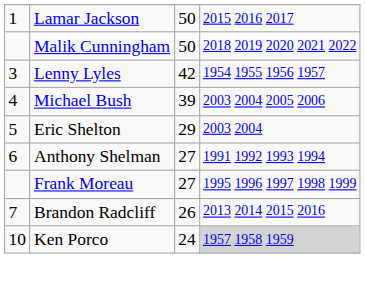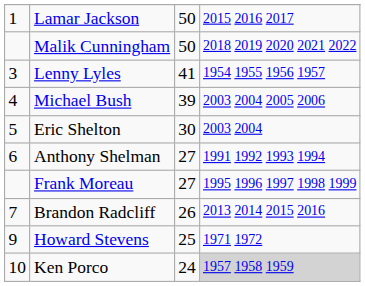Lenny Lyles | column 3: 42 -> 41
Eric Shelton | column 3: 29 -> 30
+ row: 9 | Howard Stevens | 25 | 1971 1972
